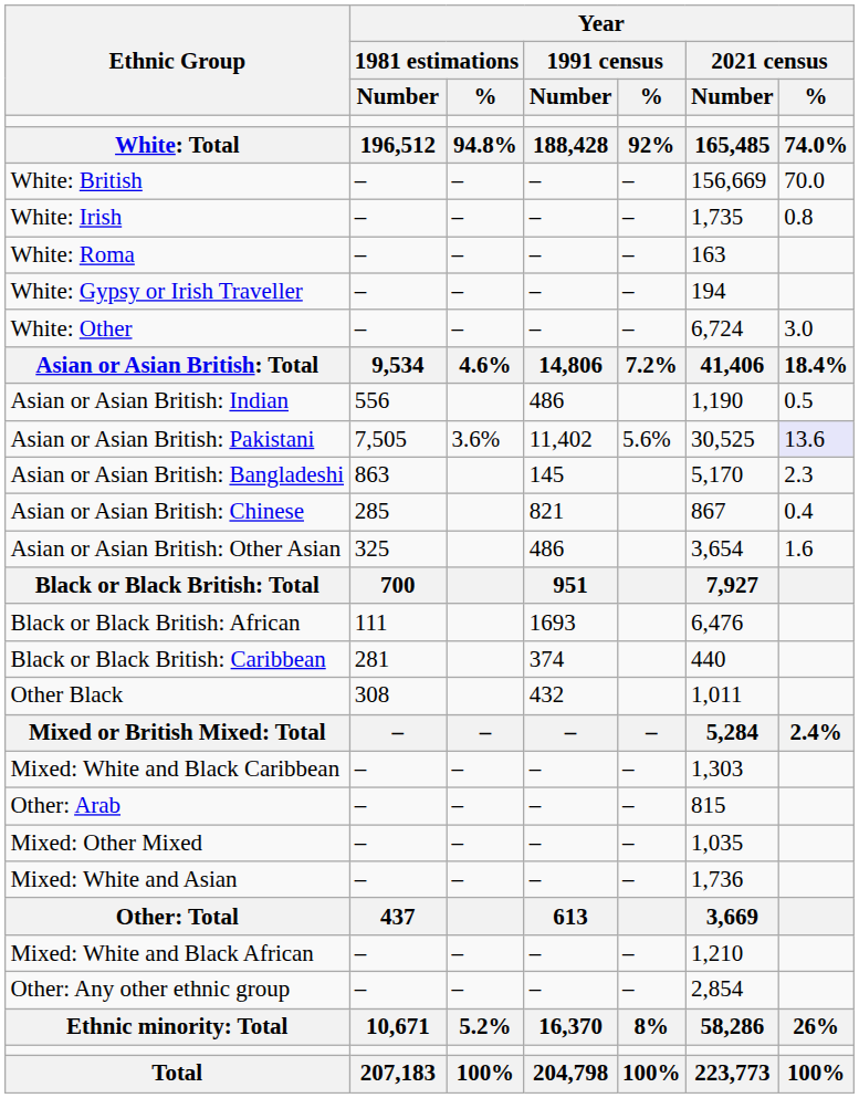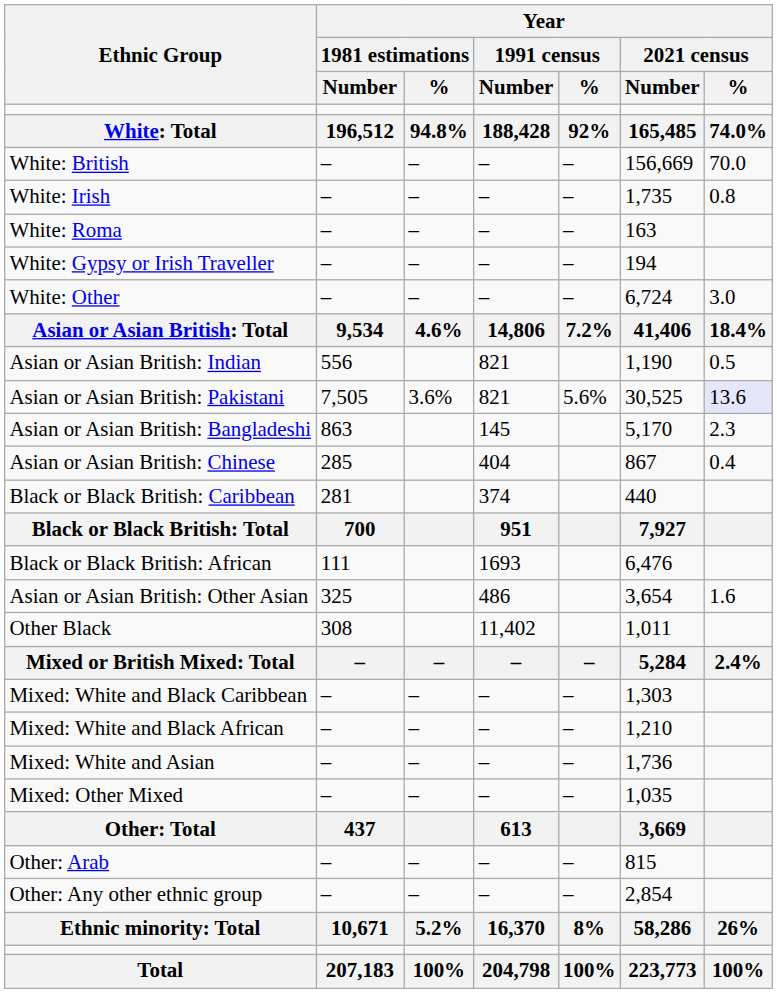Asian or Asian British: Indian | Year / 1991 census / Number: 486 -> 821
Asian or Asian British: Pakistani | Year / 1991 census / Number: 11,402 -> 821
Asian or Asian British: Chinese | Year / 1991 census / Number: 821 -> 404
rows swapped: Asian or Asian British: Other Asian <-> Black or Black British: Caribbean
Other Black | Year / 1991 census / Number: 432 -> 11,402
rows swapped: Mixed: White and Black African <-> Other: Arab
rows swapped: Mixed: White and Asian <-> Mixed: Other Mixed
